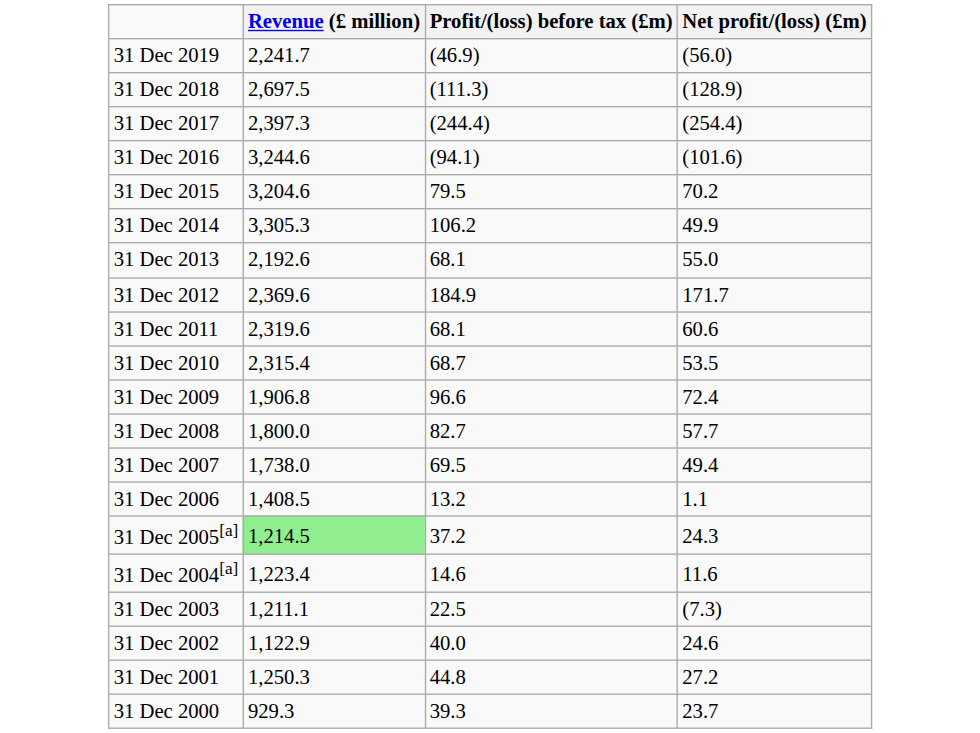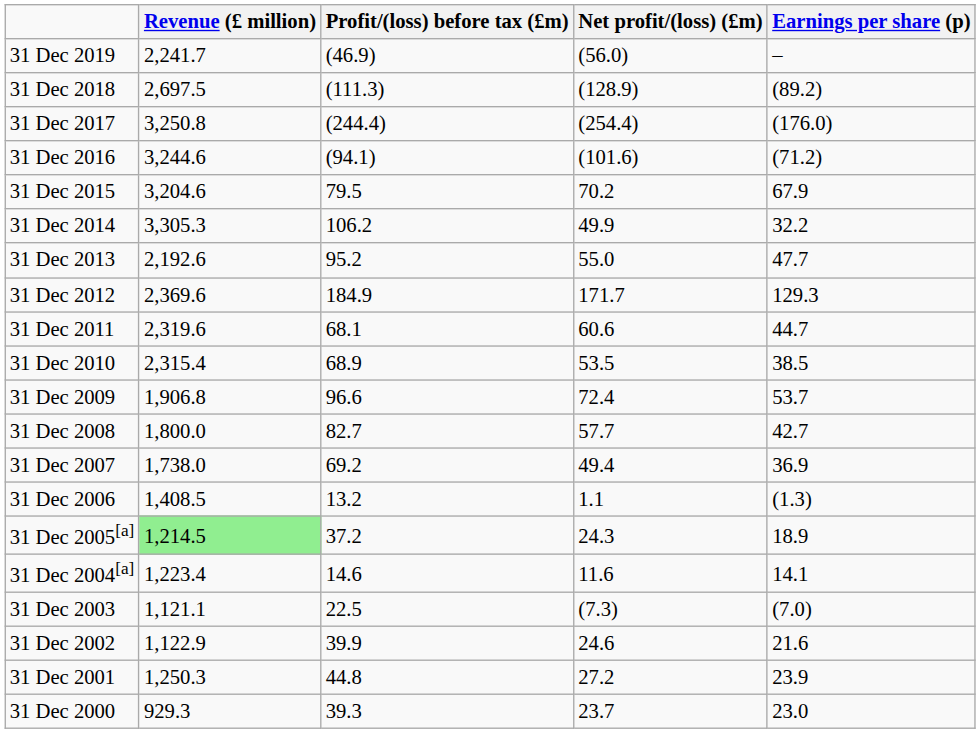+ column: Earnings per share (p) | – | (89.2) | (176.0) | (71.2) | 67.9 | 32.2 | 47.7 | 129.3 | 44.7 | 38.5 | 53.7 | 42.7 | 36.9 | (1.3) | 18.9 | 14.1 | (7.0) | 21.6 | 23.9 | 23.0
31 Dec 2017 | Revenue (£ million): 2,397.3 -> 3,250.8
31 Dec 2013 | Profit/(loss) before tax (£m): 68.1 -> 95.2
31 Dec 2010 | Profit/(loss) before tax (£m): 68.7 -> 68.9
31 Dec 2007 | Profit/(loss) before tax (£m): 69.5 -> 69.2
31 Dec 2003 | Revenue (£ million): 1,211.1 -> 1,121.1
31 Dec 2002 | Profit/(loss) before tax (£m): 40.0 -> 39.9
